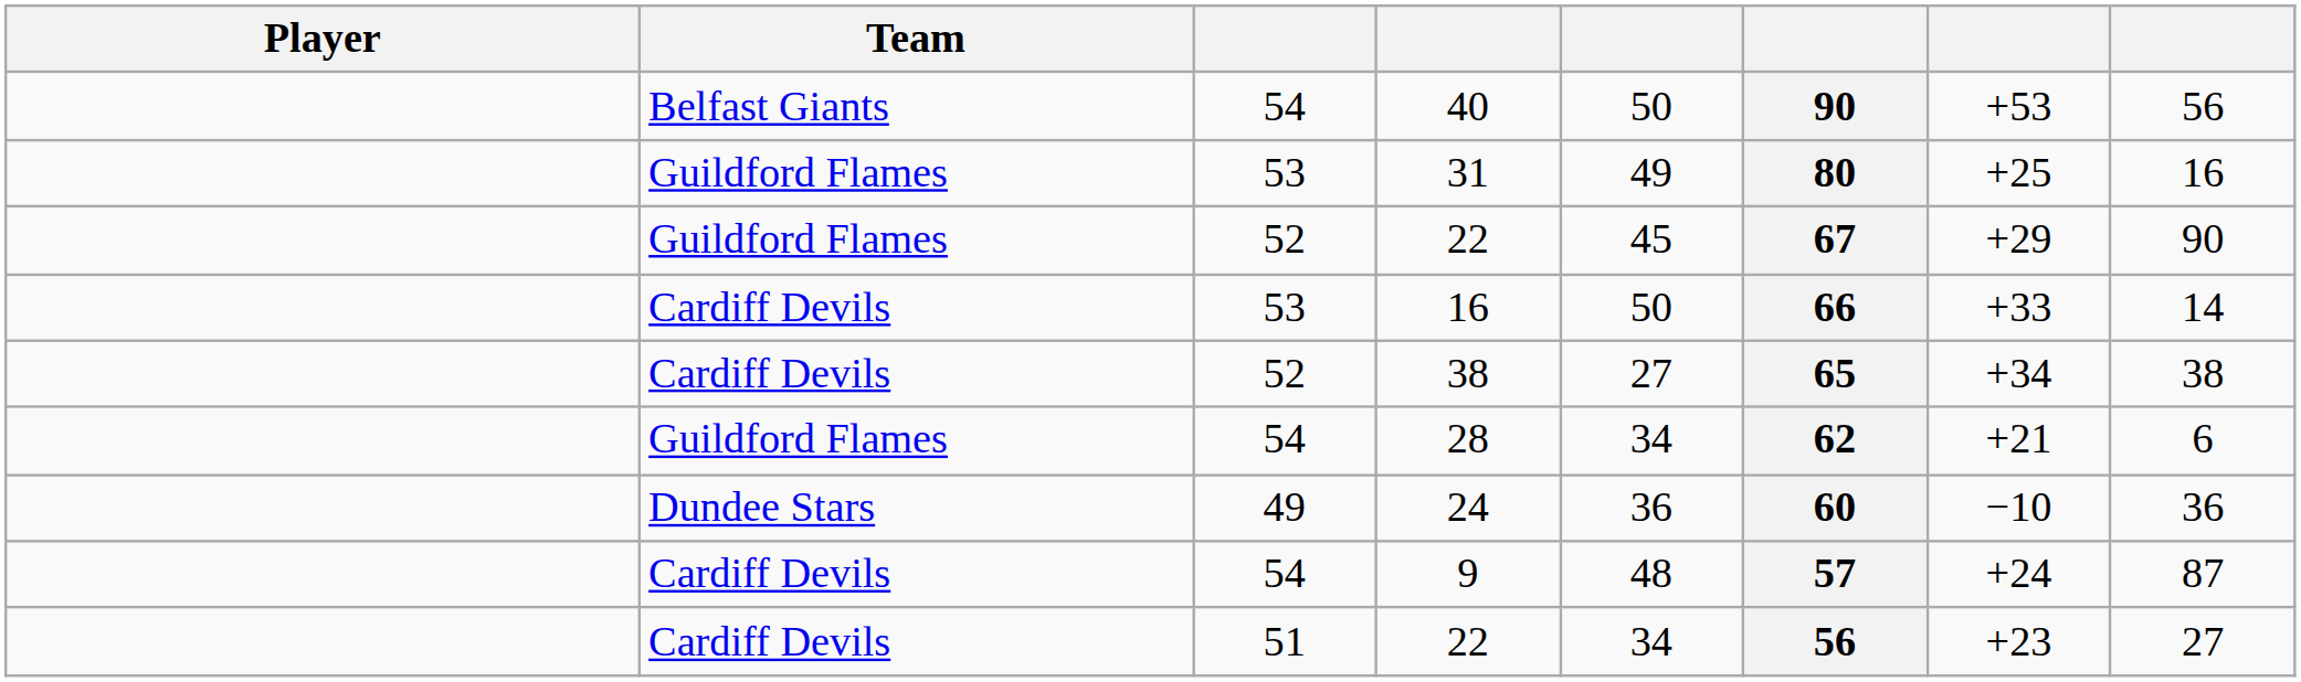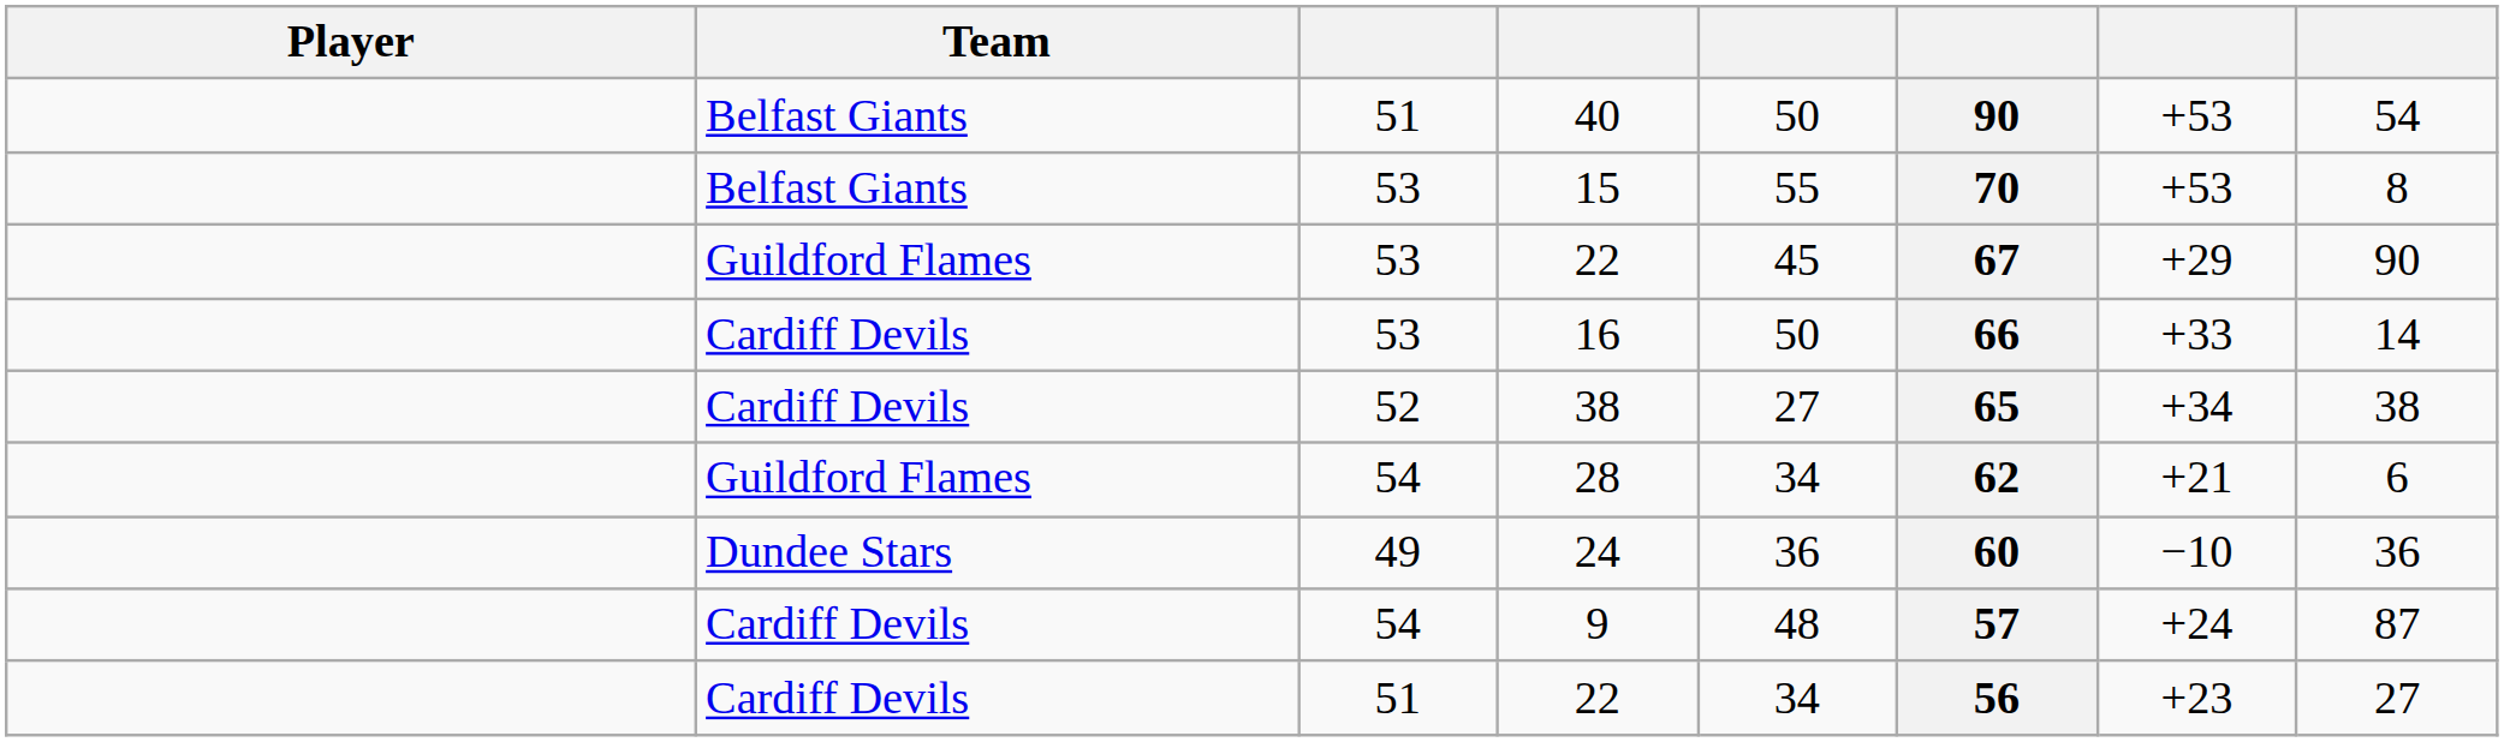40 | column 3: 54 -> 51
40 | column 8: 56 -> 54
- row: Guildford Flames | 53 | 31 | 49 | 80 | +25 | 16
+ row: Belfast Giants | 53 | 15 | 55 | 70 | +53 | 8
Guildford Flames / 22 | column 3: 52 -> 53
